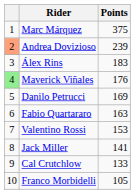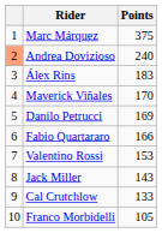Andrea Dovizioso | Points: 239 -> 240
Maverick Viñales | column 1: lightgreen background -> no background
Maverick Viñales | Points: 176 -> 170
Fabio Quartararo | Points: 163 -> 166
Jack Miller | Points: 141 -> 143
